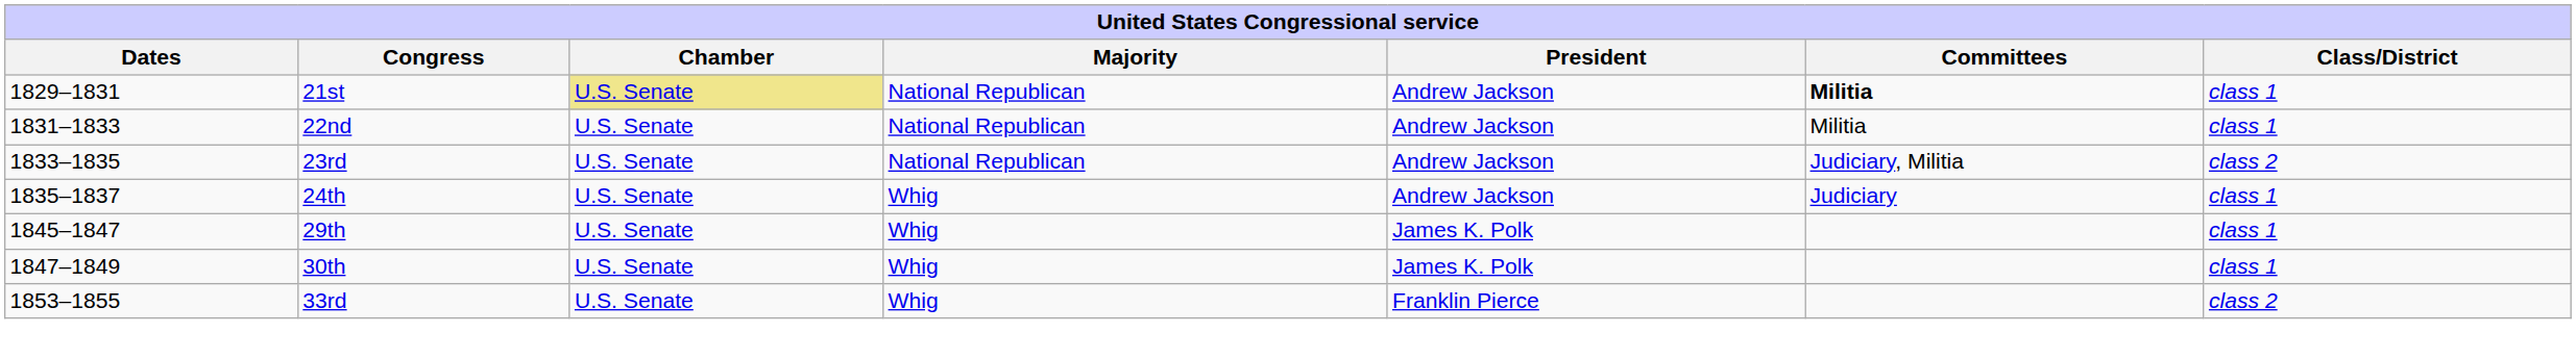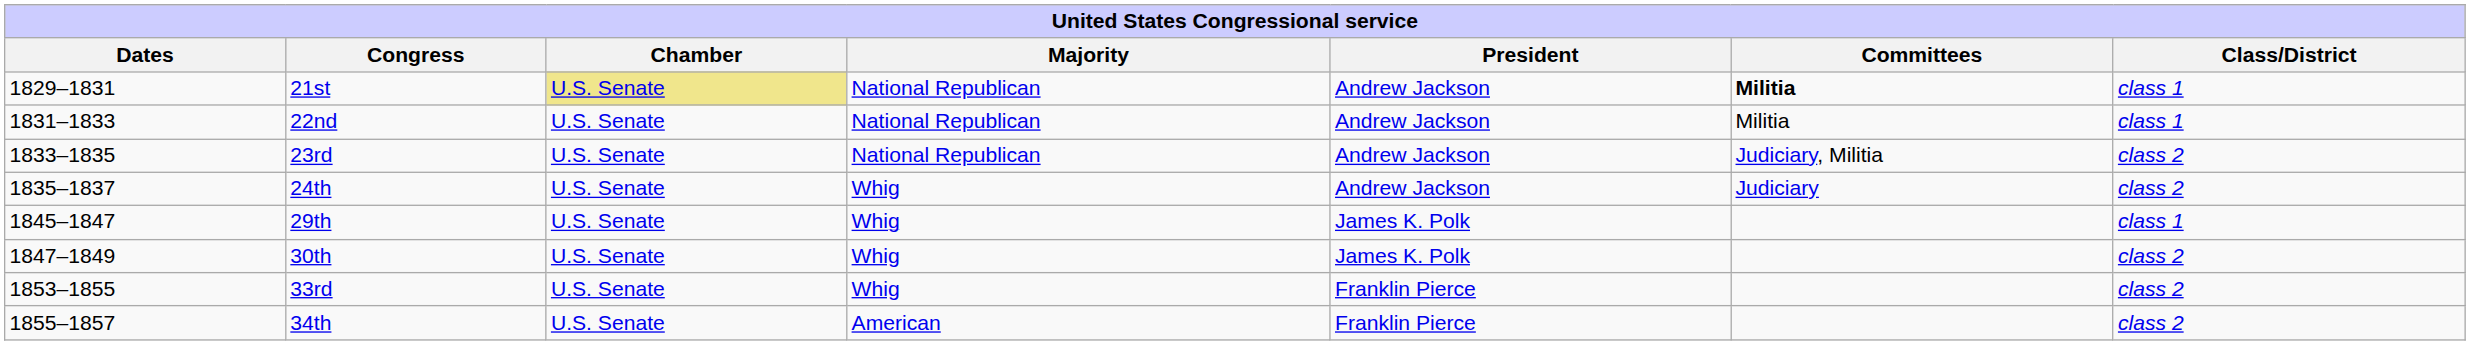24th | Class/District: class 1 -> class 2
30th | Class/District: class 1 -> class 2
+ row: 1855–1857 | 34th | U.S. Senate | American | Franklin Pierce | class 2
